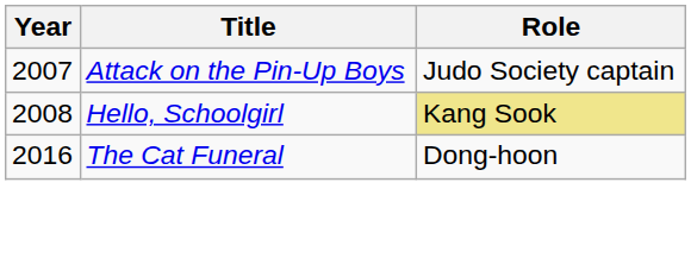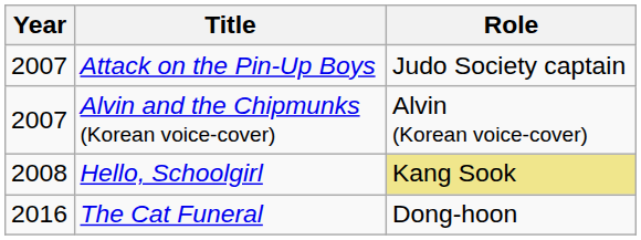+ row: 2007 | Alvin and the Chipmunks (Korean voice-cover) | Alvin (Korean voice-cover)
